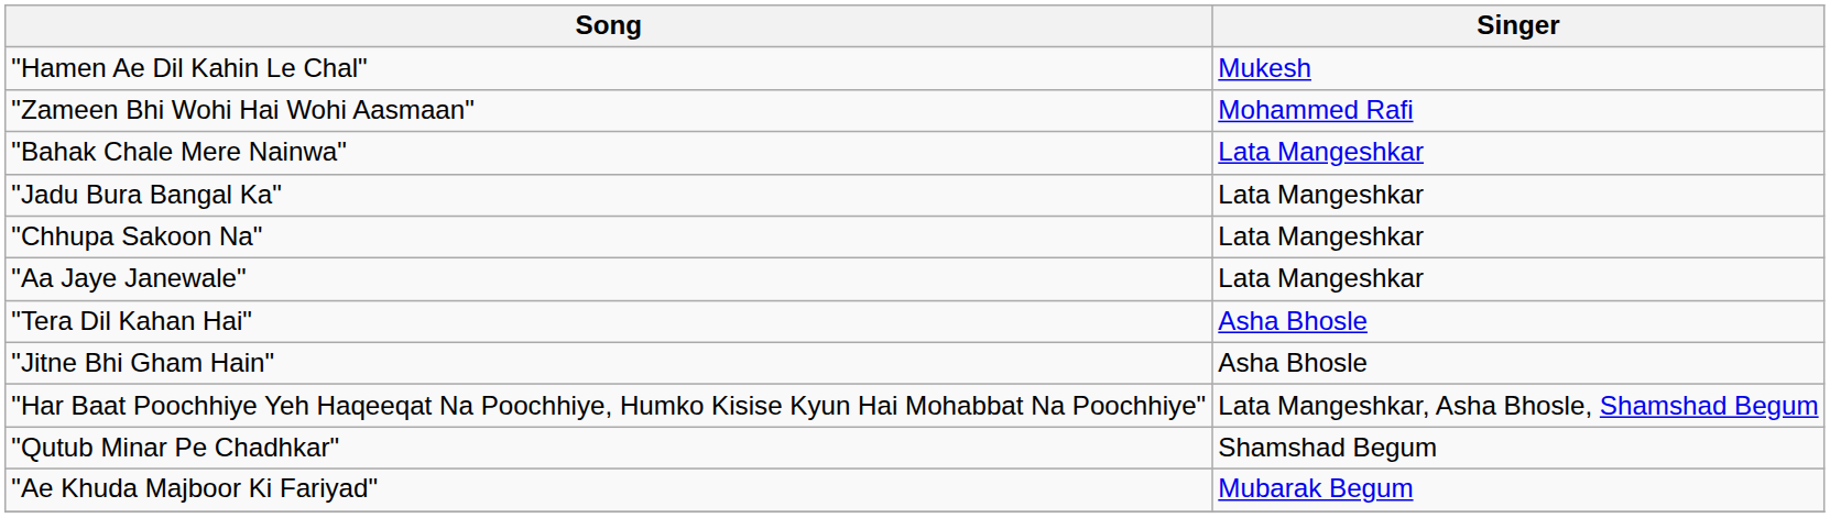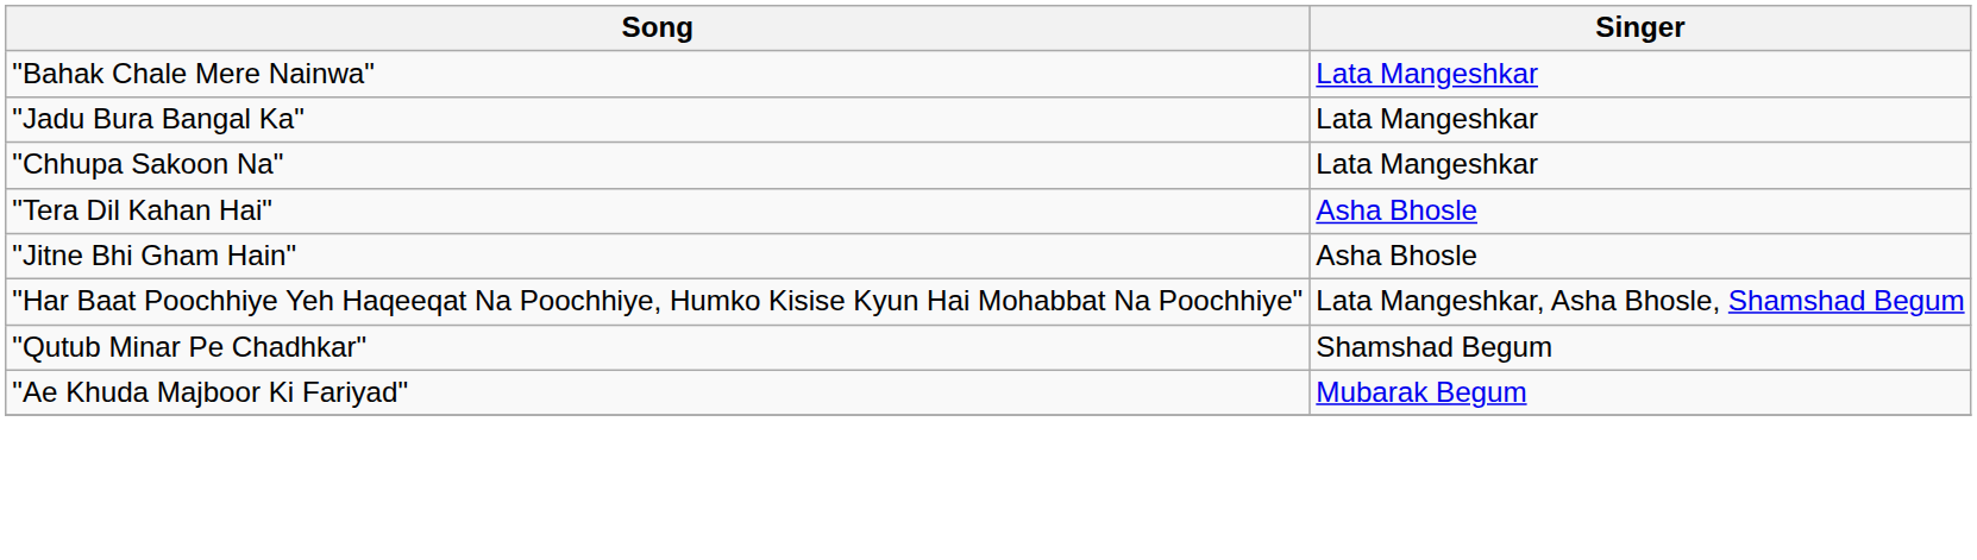- row: "Hamen Ae Dil Kahin Le Chal" | Mukesh
- row: "Zameen Bhi Wohi Hai Wohi Aasmaan" | Mohammed Rafi
- row: "Aa Jaye Janewale" | Lata Mangeshkar
